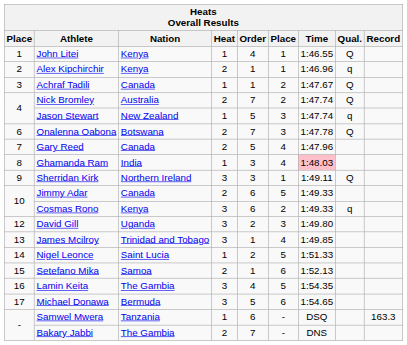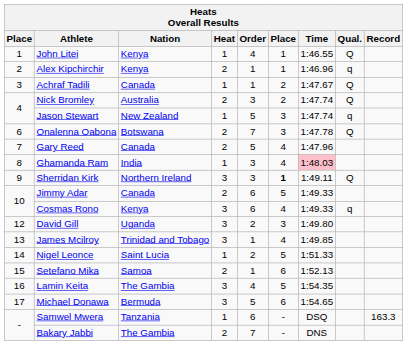Nick Bromley | Order: 7 -> 3
Sherridan Kirk | column 6: normal -> bold
Cosmas Rono | column 6: 2 -> 4
